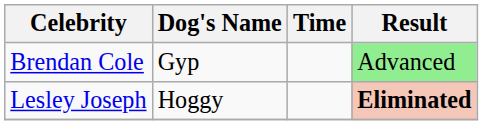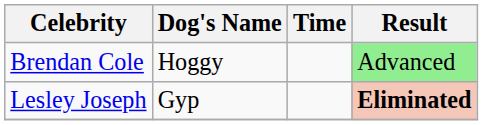Brendan Cole | Dog's Name: Gyp -> Hoggy
Lesley Joseph | Dog's Name: Hoggy -> Gyp
